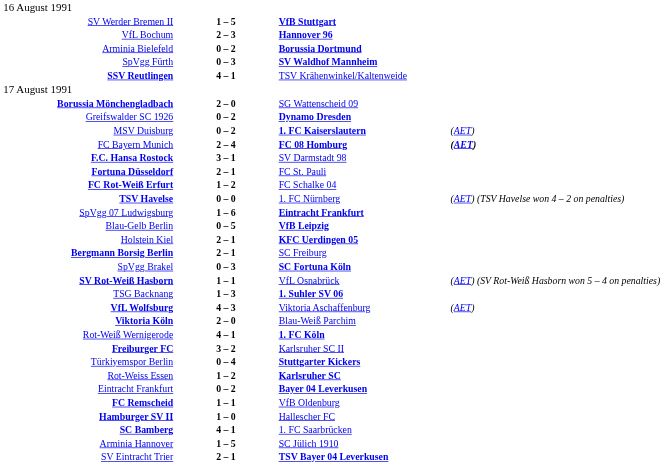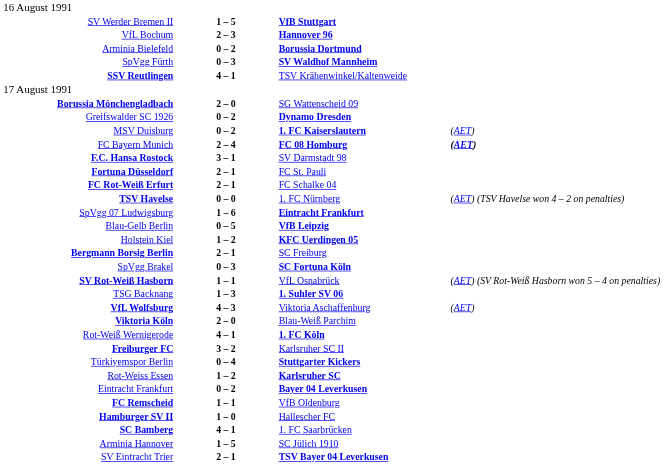FC Rot-Weiß Erfurt | column 2: 1 – 2 -> 2 – 1
Holstein Kiel | column 2: 2 – 1 -> 1 – 2
